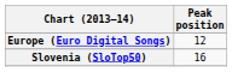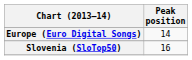Europe (Euro Digital Songs) | Peak position: 12 -> 14
